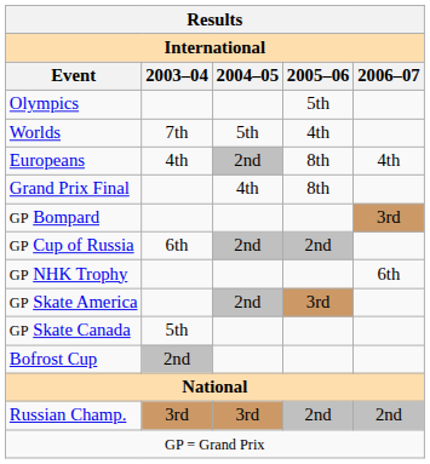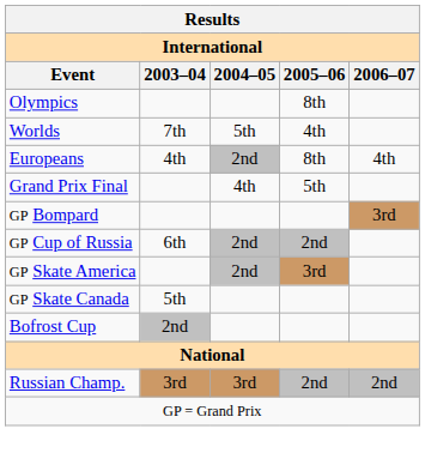Olympics | 2005–06: 5th -> 8th
Grand Prix Final | 2005–06: 8th -> 5th
- row: GP NHK Trophy | 6th
